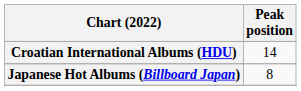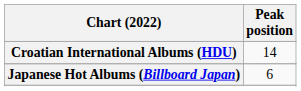Japanese Hot Albums (Billboard Japan) | Peak position: 8 -> 6
